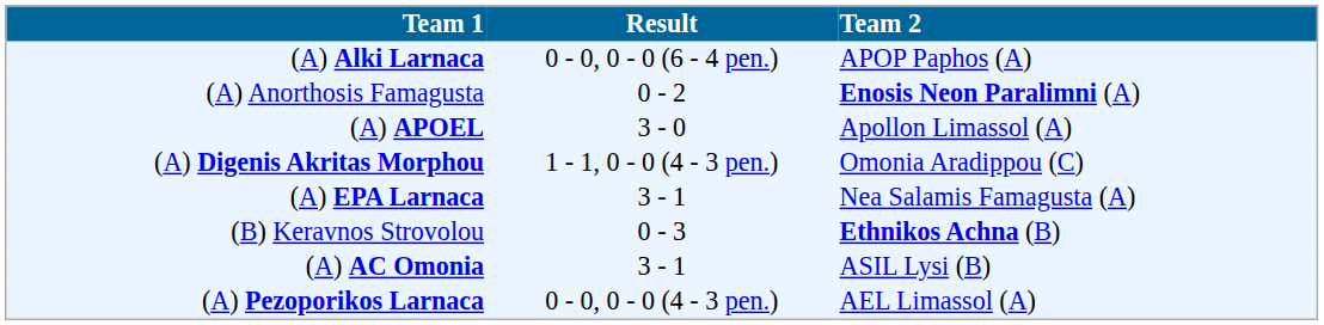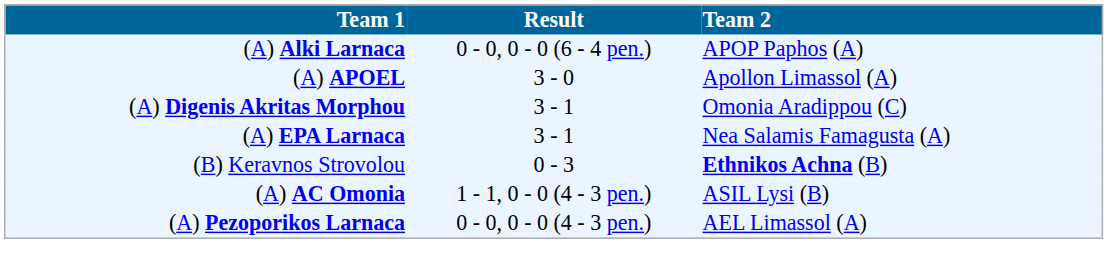- row: (A) Anorthosis Famagusta | 0 - 2 | Enosis Neon Paralimni (A)
(A) Digenis Akritas Morphou | Result: 1 - 1, 0 - 0 (4 - 3 pen.) -> 3 - 1
(A) AC Omonia | Result: 3 - 1 -> 1 - 1, 0 - 0 (4 - 3 pen.)
